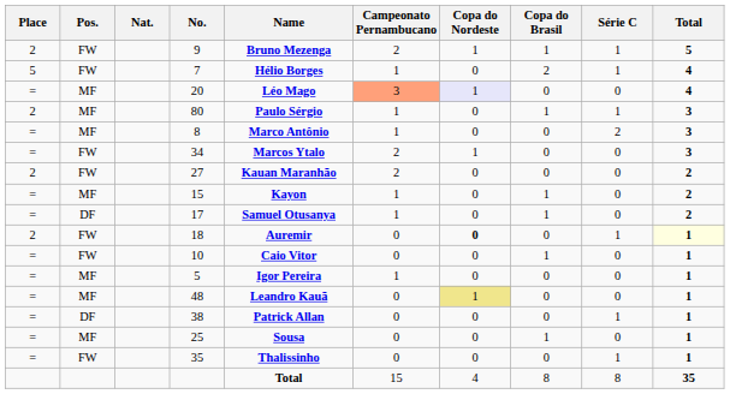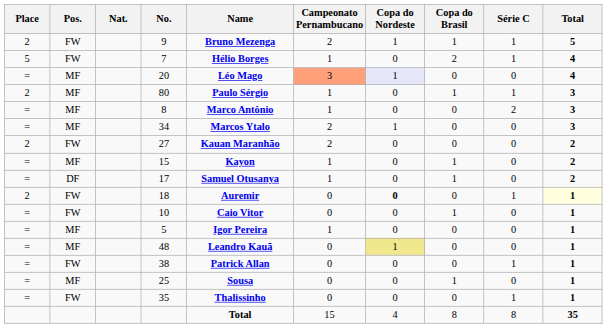34 | Pos.: FW -> MF
38 | Pos.: DF -> FW
